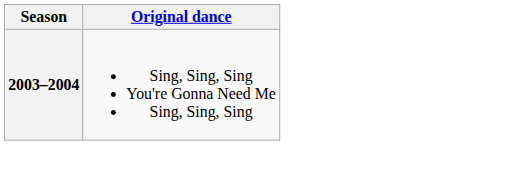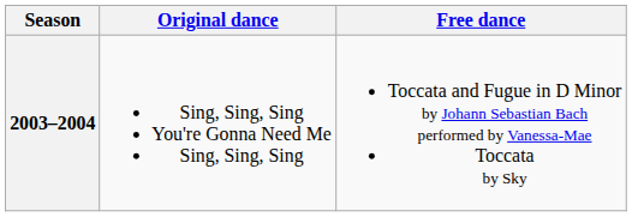+ column: Free dance | Toccata and Fugue in D Minor by Johann Sebastian Bach performed by Vanessa-Mae Toccata by Sky
